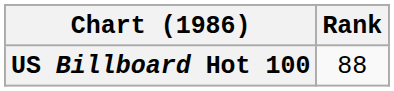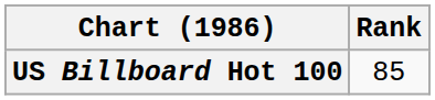US Billboard Hot 100 | Rank: 88 -> 85
